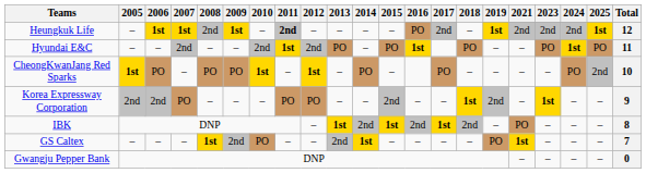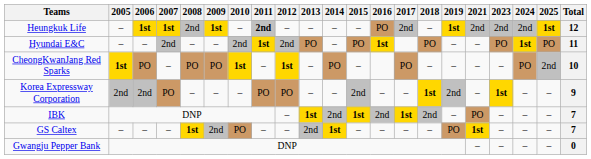IBK | Total: 8 -> 7
